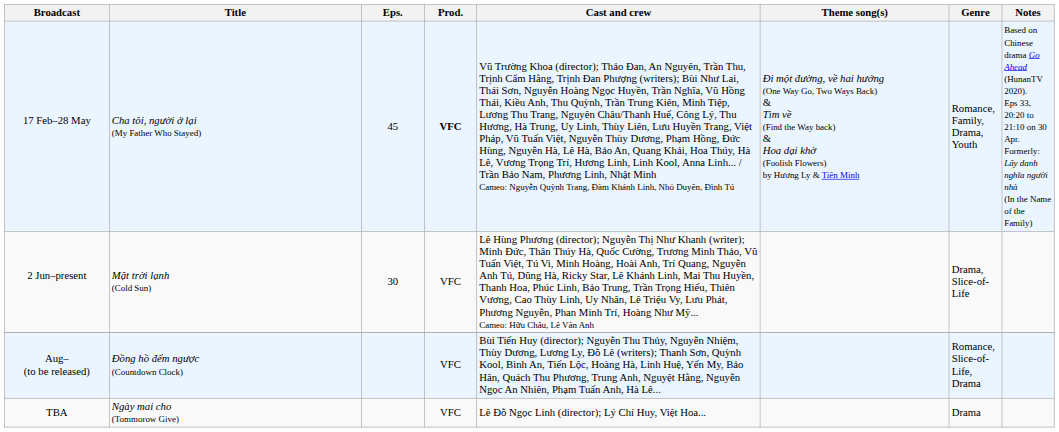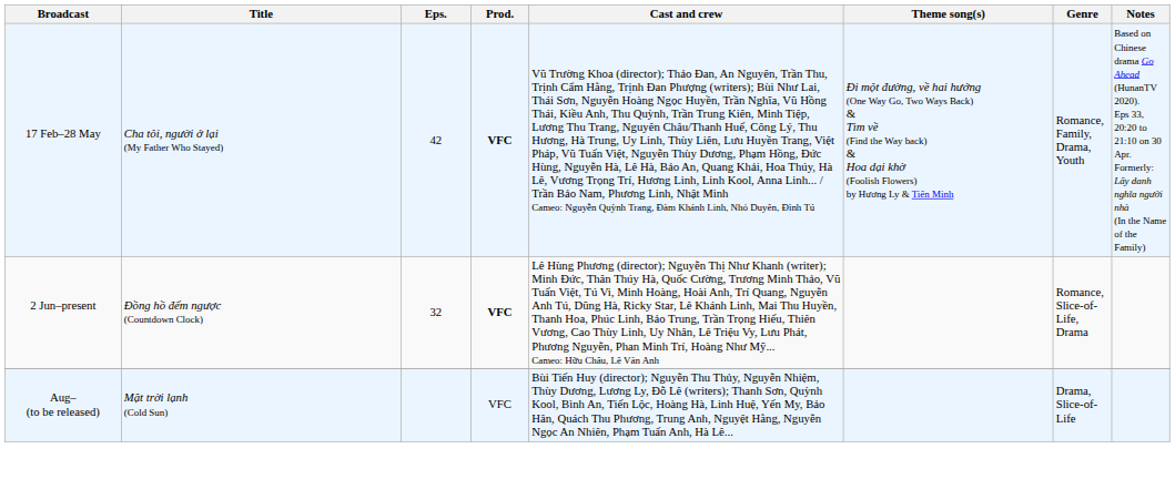17 Feb–28 May | Eps.: 45 -> 42
2 Jun–present | Title: Mặt trời lạnh (Cold Sun) -> Đồng hồ đếm ngược (Countdown Clock)
2 Jun–present | Eps.: 30 -> 32
2 Jun–present | Prod.: normal -> bold
2 Jun–present | Genre: Drama, Slice-of-Life -> Romance, Slice-of-Life, Drama
Aug– (to be released) | Title: Đồng hồ đếm ngược (Countdown Clock) -> Mặt trời lạnh (Cold Sun)
Aug– (to be released) | Genre: Romance, Slice-of-Life, Drama -> Drama, Slice-of-Life
- row: TBA | Ngày mai cho (Tommorow Give) | VFC | Lê Đỗ Ngọc Linh (director); Lý Chí Huy, Việt Hoa... | Drama
